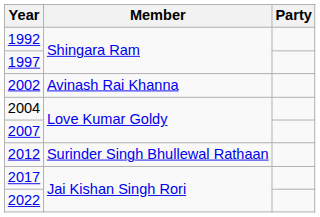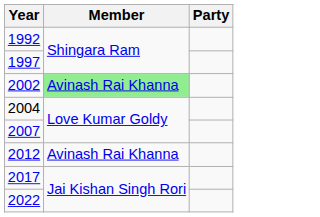2002 | Member: no background -> lightgreen background
2012 | Member: Surinder Singh Bhullewal Rathaan -> Avinash Rai Khanna
